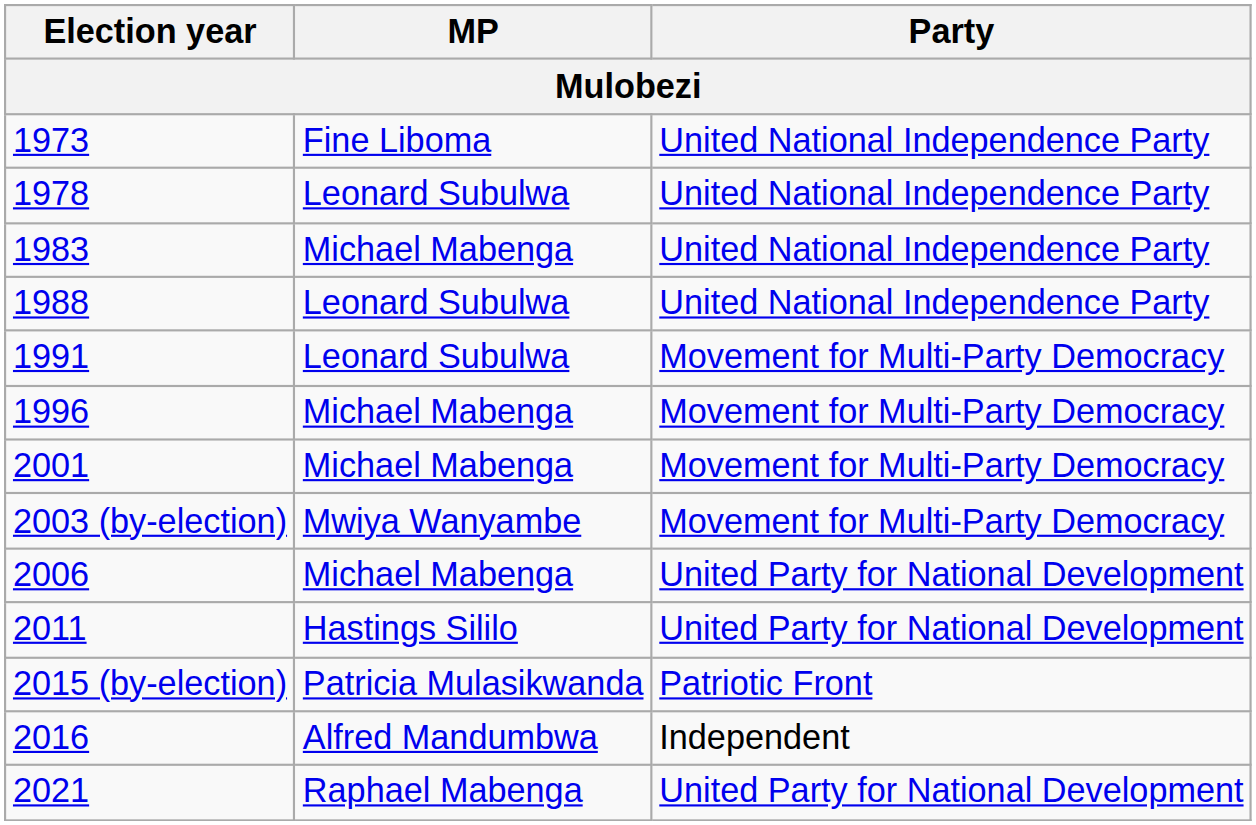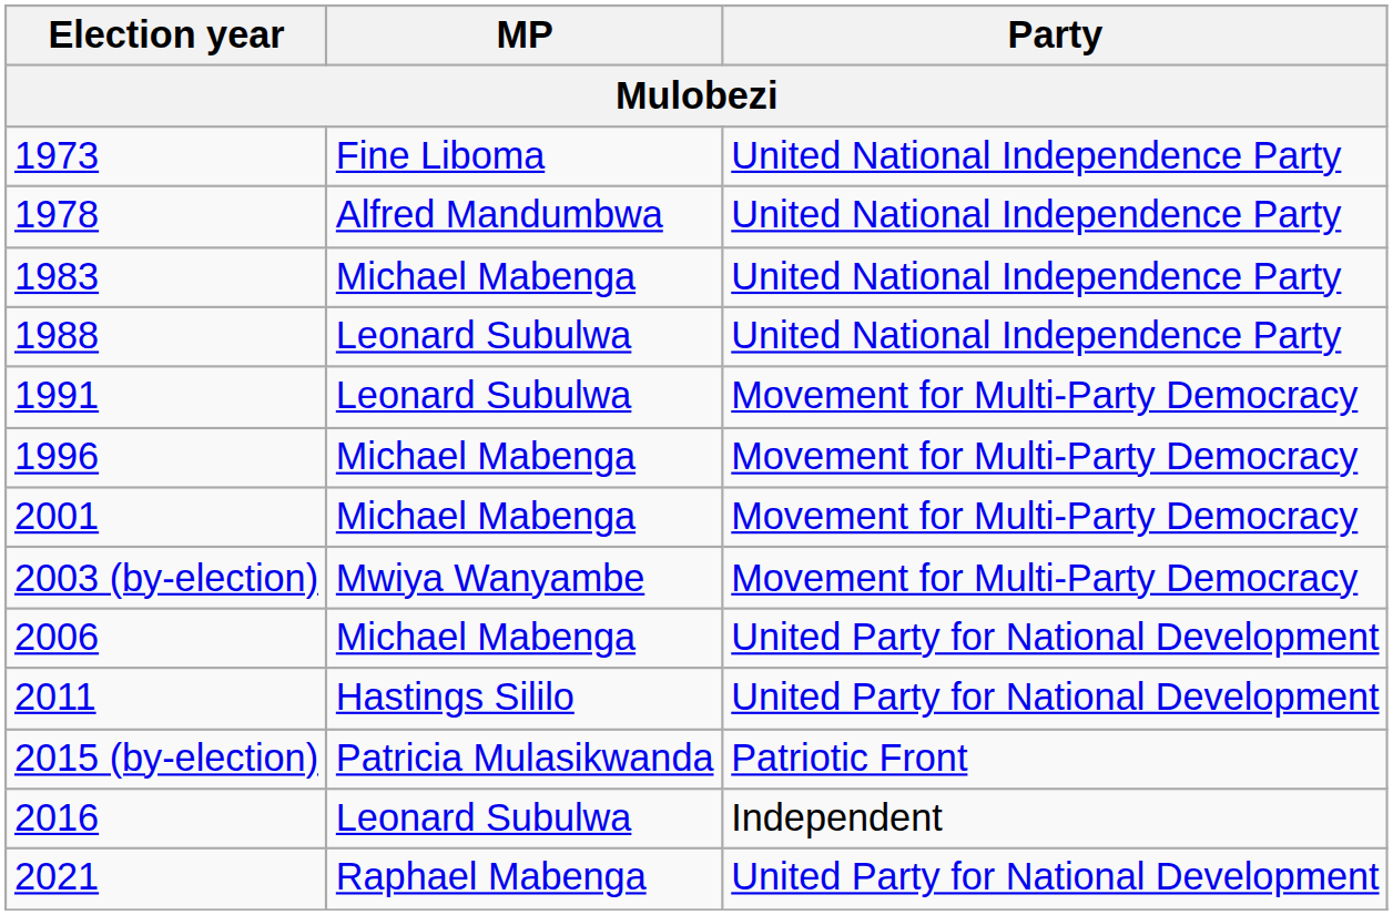1978 | MP: Leonard Subulwa -> Alfred Mandumbwa
2016 | MP: Alfred Mandumbwa -> Leonard Subulwa
